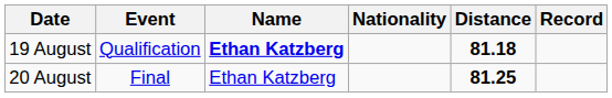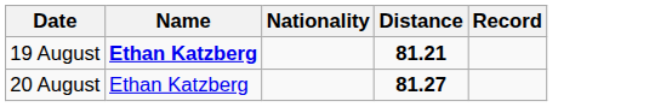- column: Event | Qualification | Final
19 August | Distance: 81.18 -> 81.21
20 August | Distance: 81.25 -> 81.27
